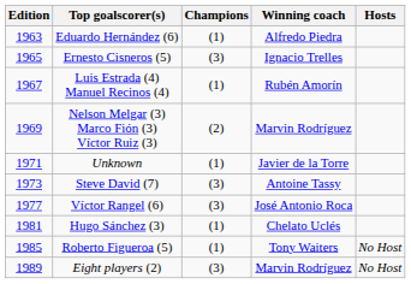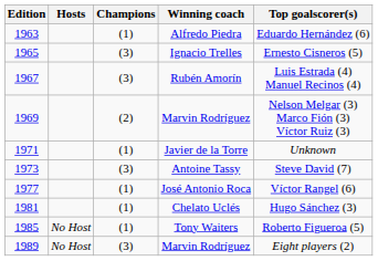columns swapped: Hosts <-> Top goalscorer(s)
Rubén Amorín | Champions: (1) -> (3)
José Antonio Roca | Champions: (3) -> (1)
